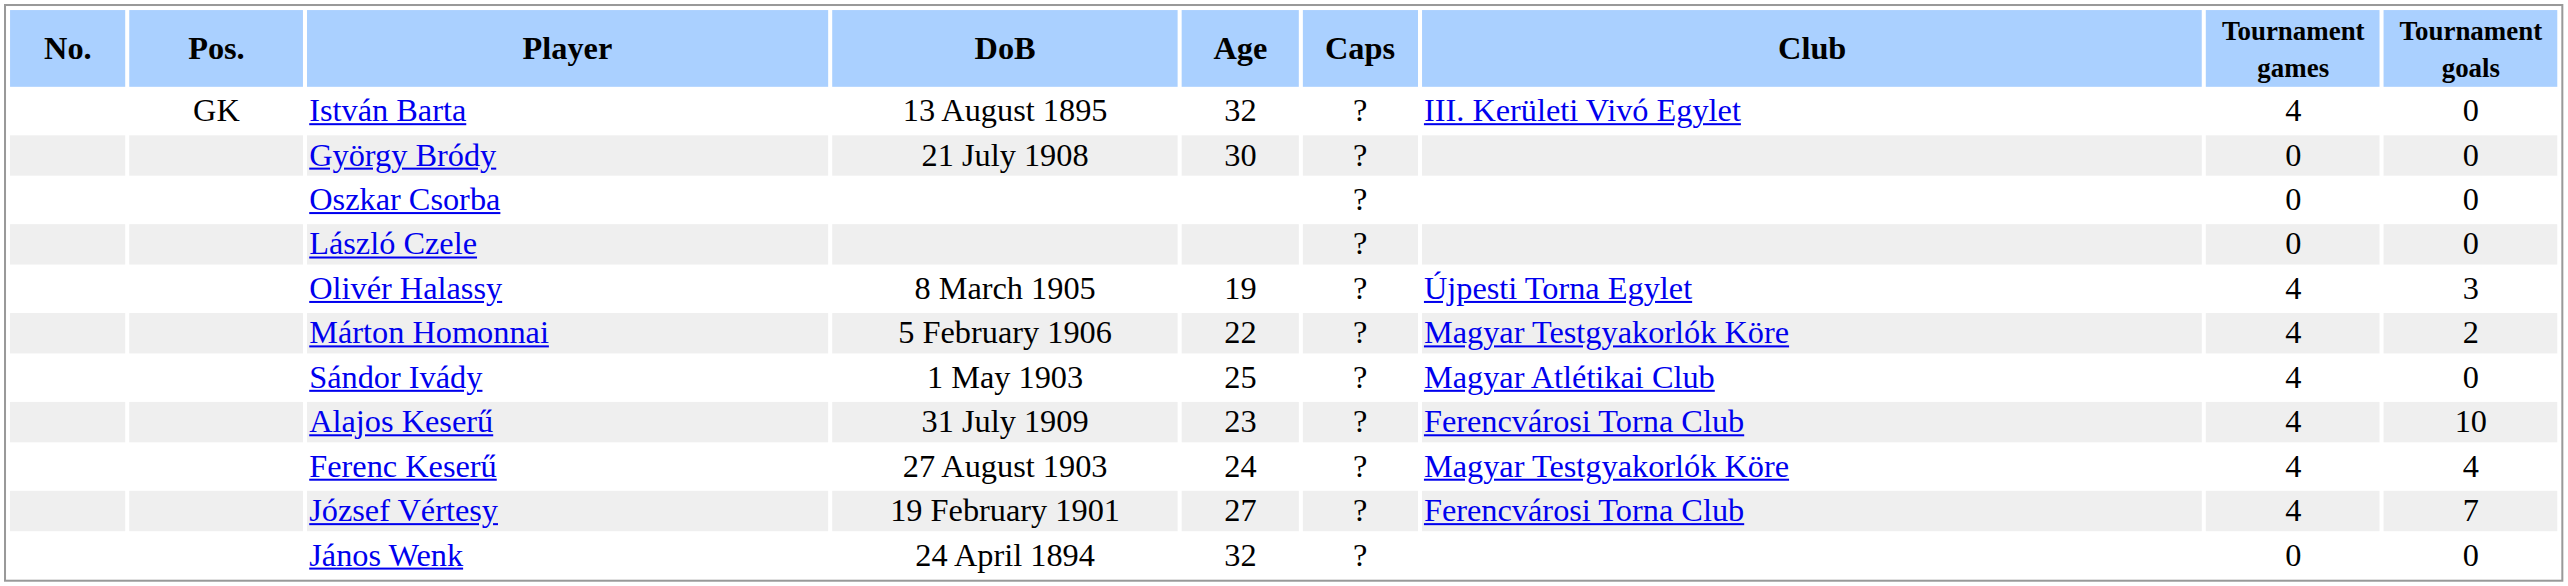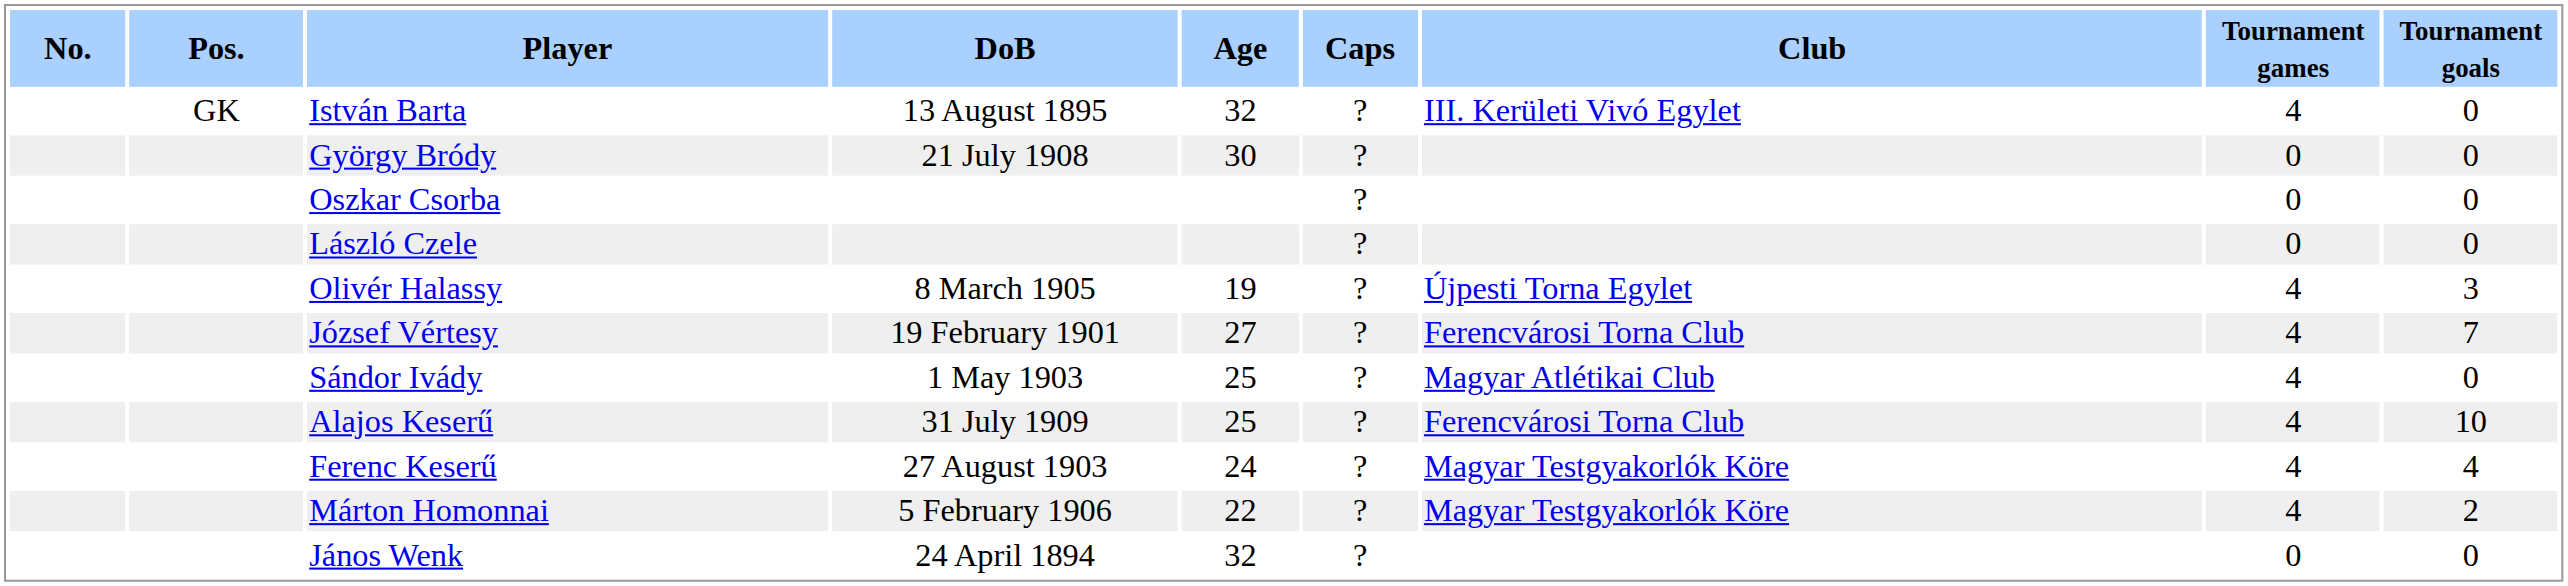rows swapped: Márton Homonnai <-> József Vértesy
Alajos Keserű | Age: 23 -> 25
